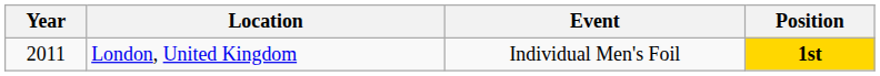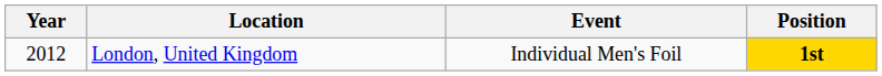London, United Kingdom | Year: 2011 -> 2012
